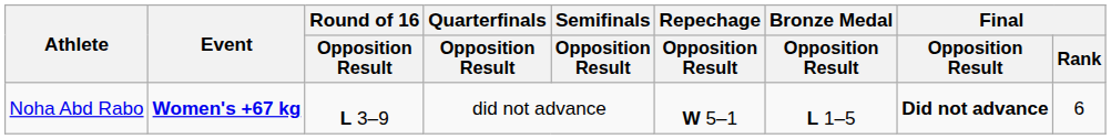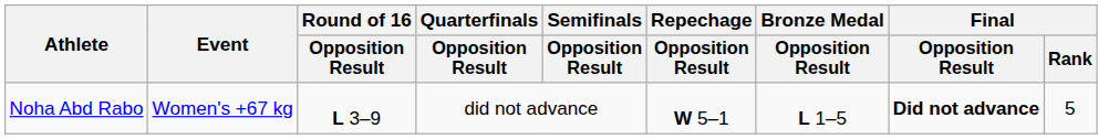Noha Abd Rabo | Event: bold -> normal
Noha Abd Rabo | Final / Rank: 6 -> 5
